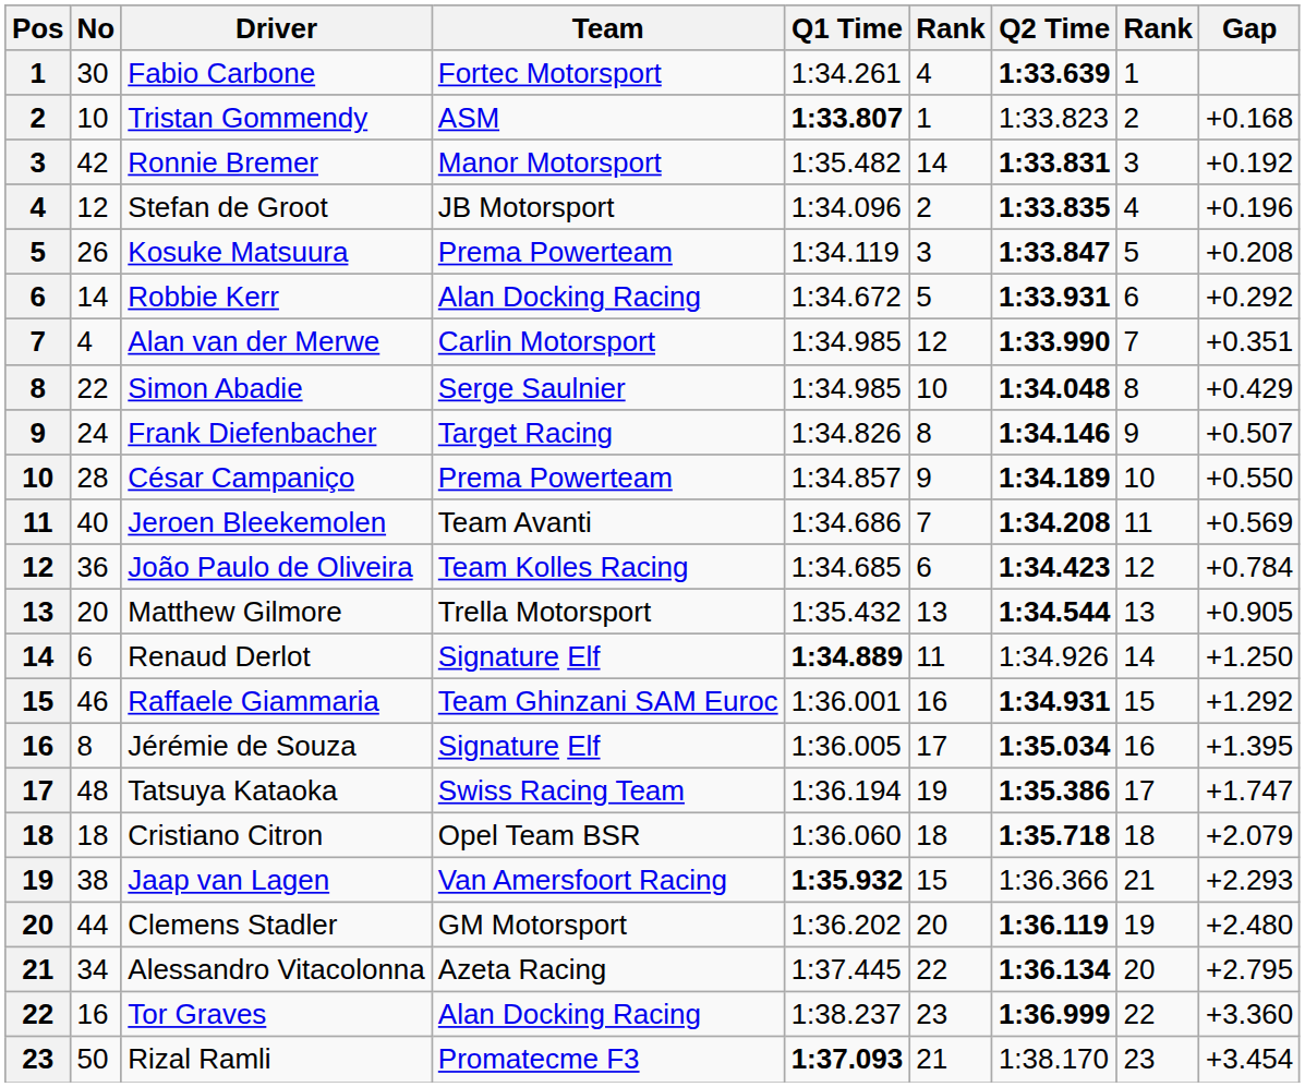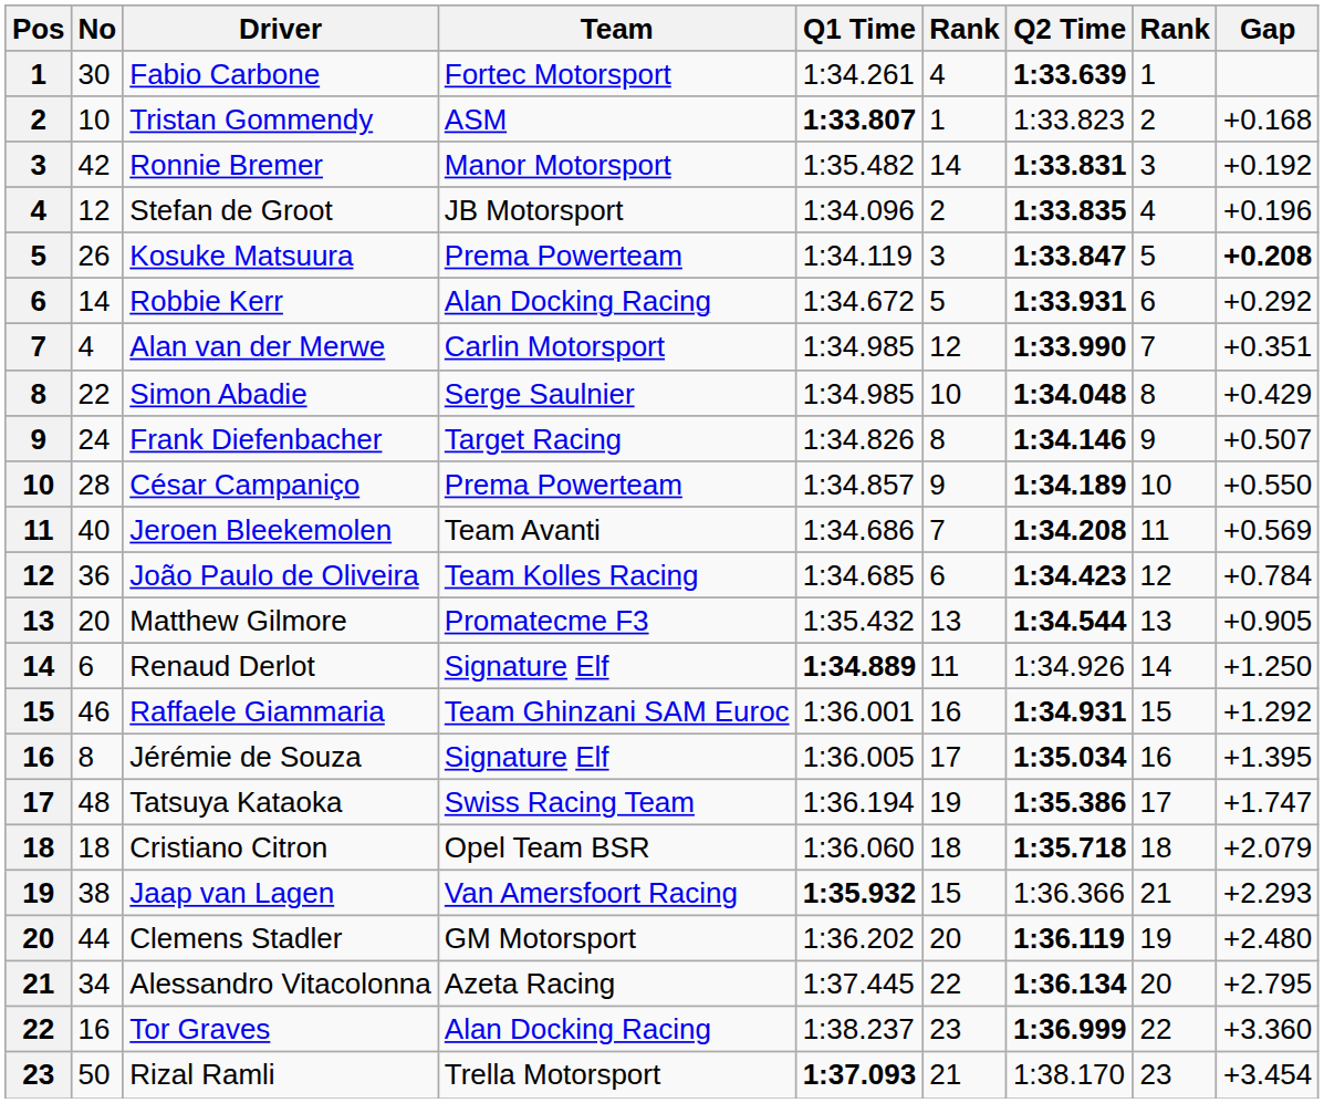Kosuke Matsuura | Gap: normal -> bold
Matthew Gilmore | Team: Trella Motorsport -> Promatecme F3
Rizal Ramli | Team: Promatecme F3 -> Trella Motorsport
